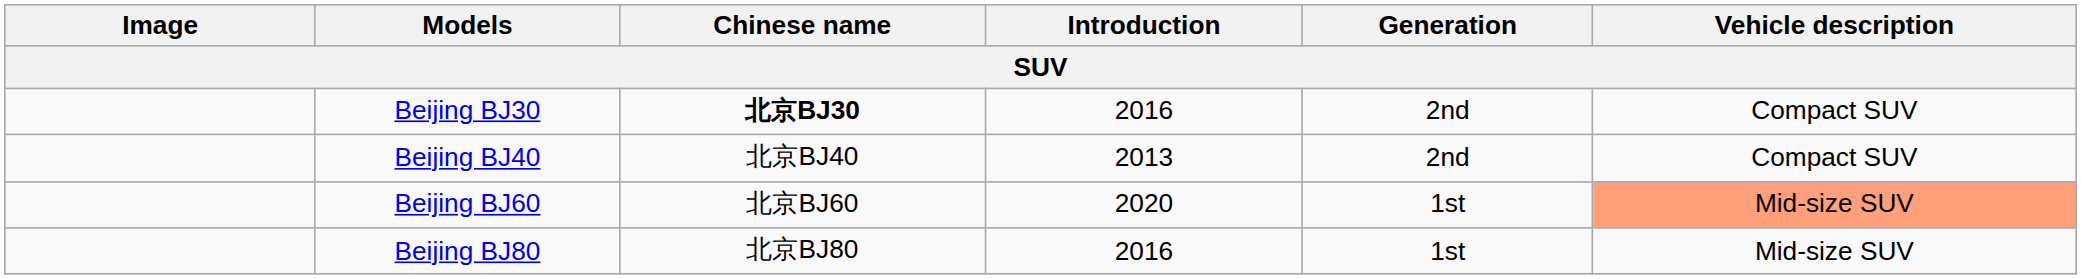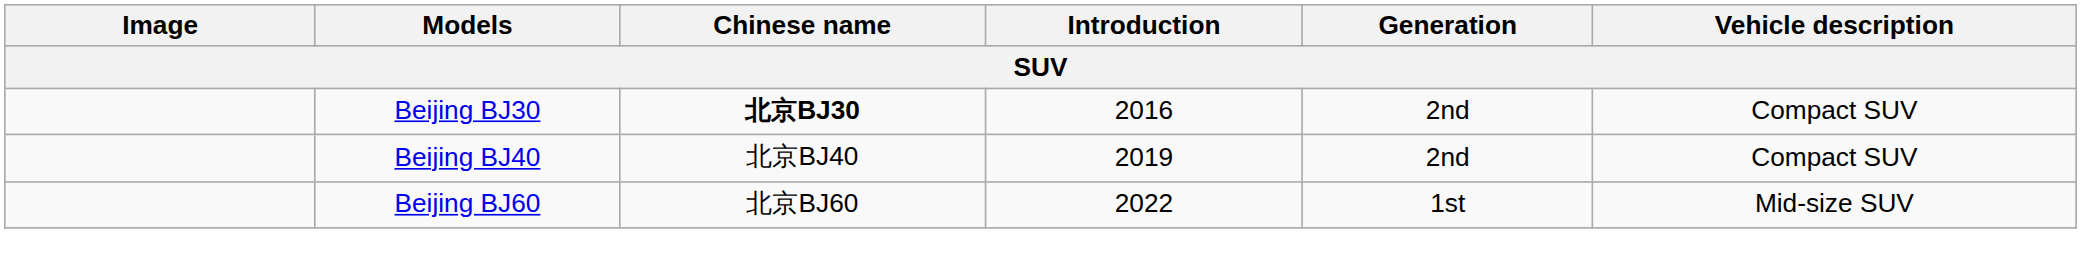Beijing BJ40 | Introduction: 2013 -> 2019
Beijing BJ60 | Introduction: 2020 -> 2022
Beijing BJ60 | Vehicle description: lightsalmon background -> no background
- row: Beijing BJ80 | 北京BJ80 | 2016 | 1st | Mid-size SUV
